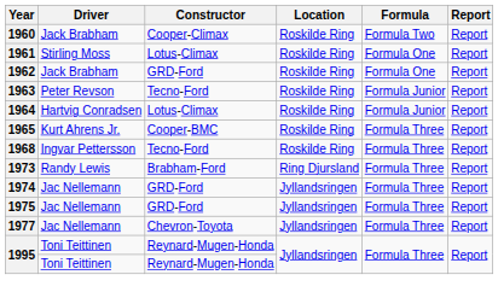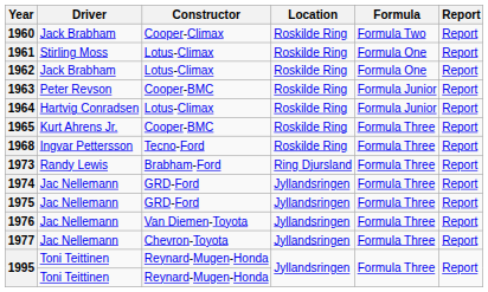1962 | Constructor: GRD-Ford -> Lotus-Climax
1963 | Constructor: Tecno-Ford -> Cooper-BMC
+ row: 1976 | Jac Nellemann | Van Diemen-Toyota | Jyllandsringen | Formula Three | Report
